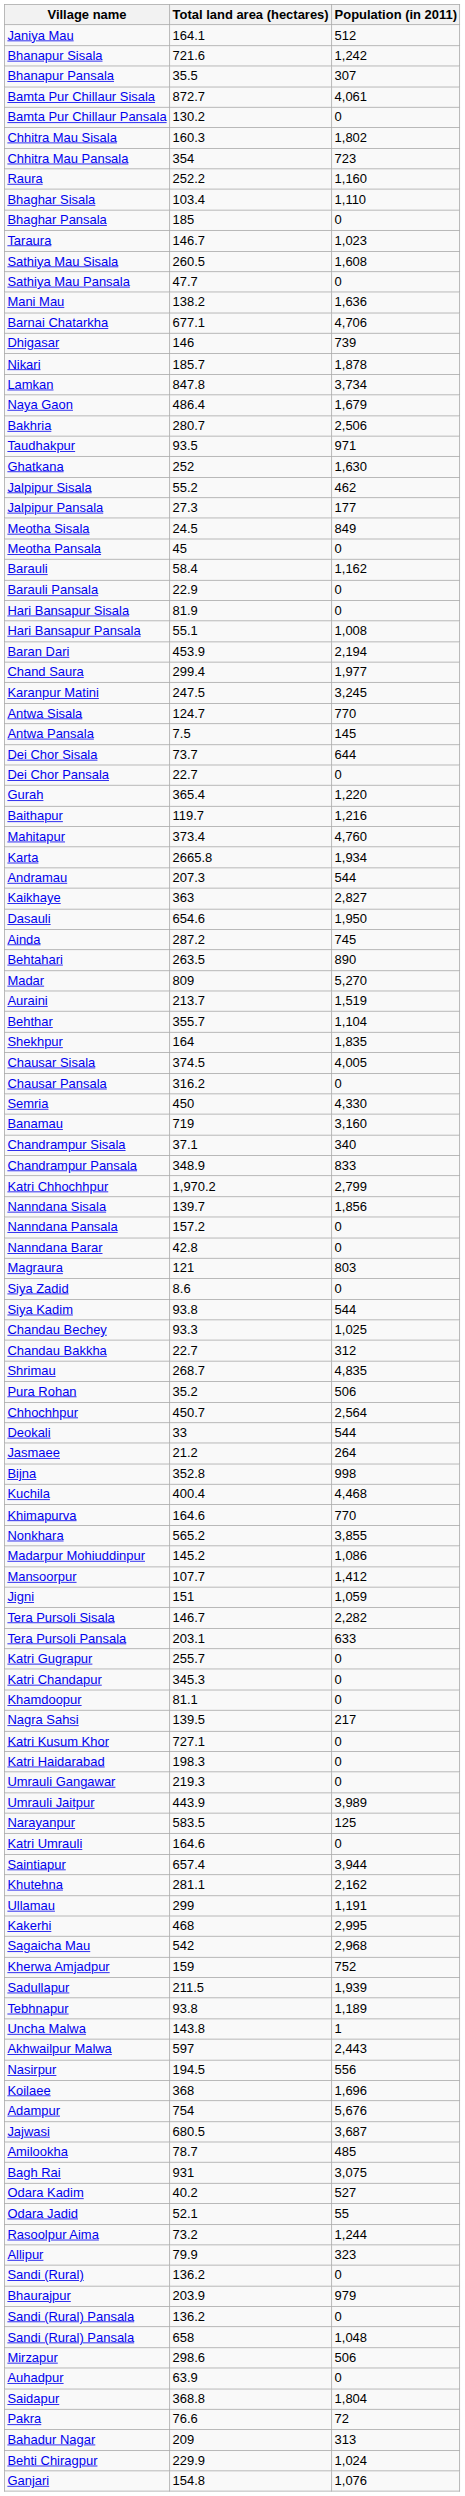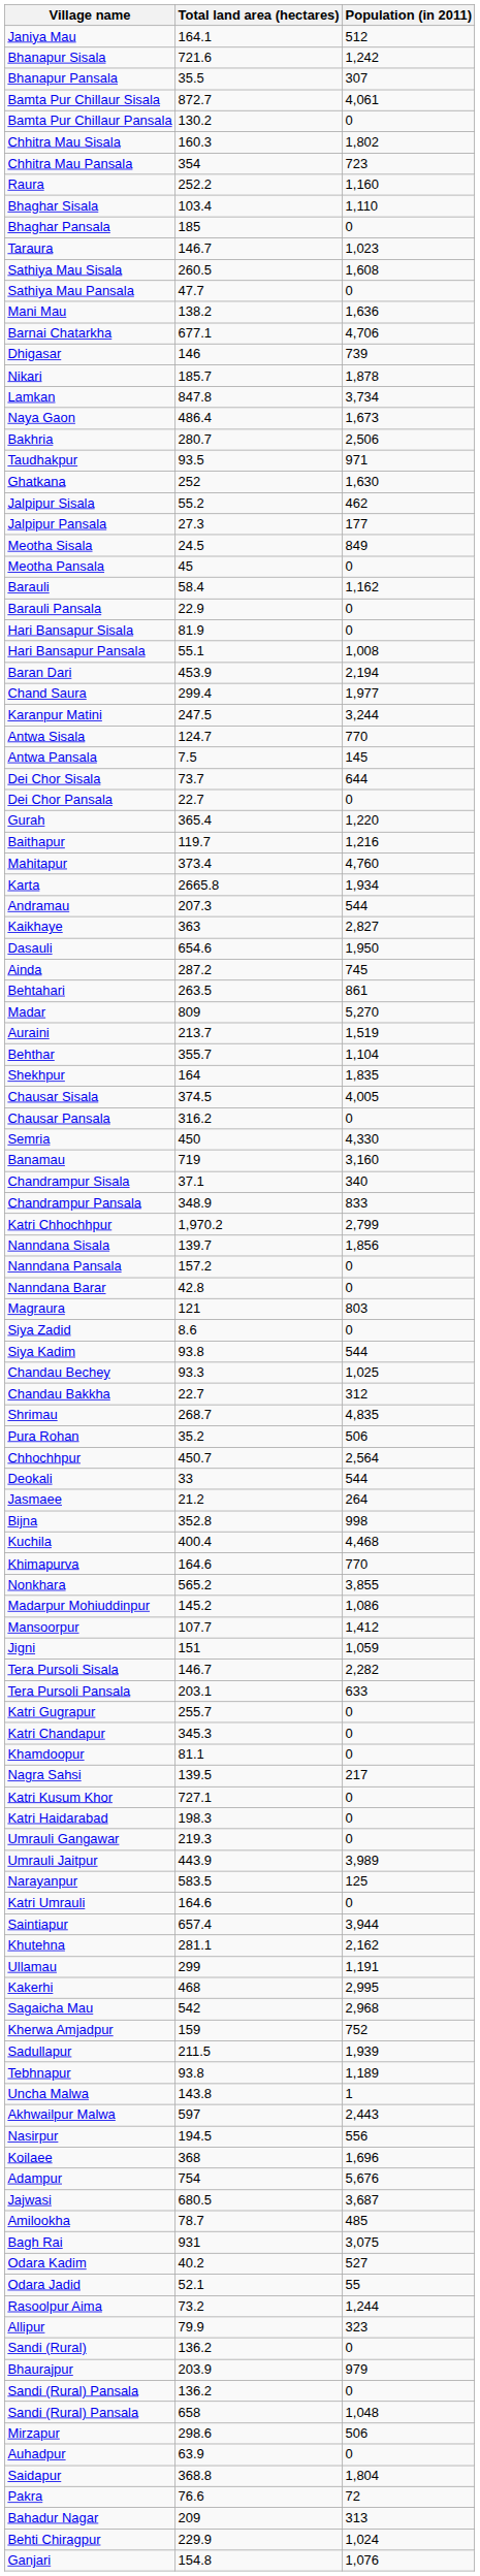Naya Gaon | Population (in 2011): 1,679 -> 1,673
Karanpur Matini | Population (in 2011): 3,245 -> 3,244
Behtahari | Population (in 2011): 890 -> 861
